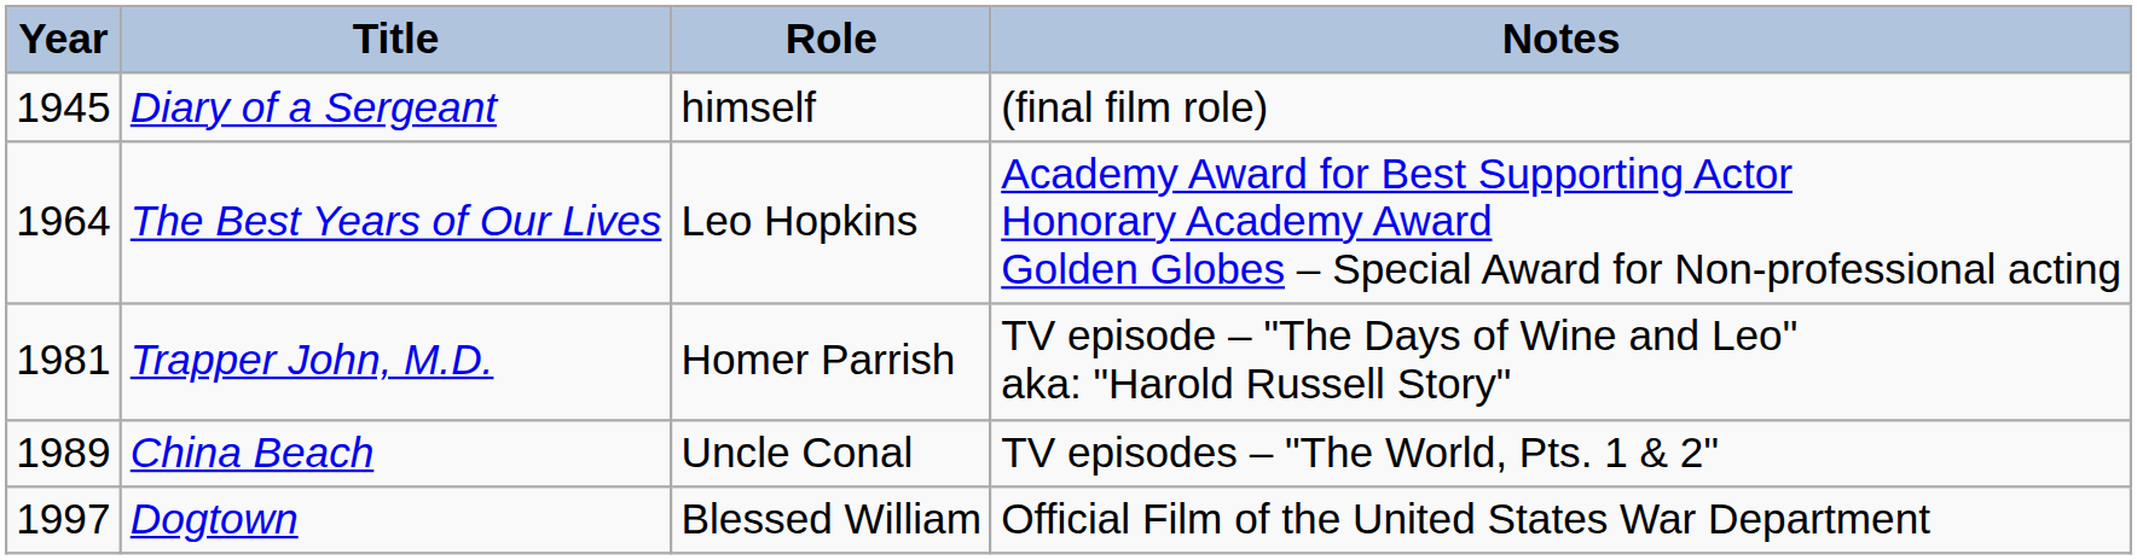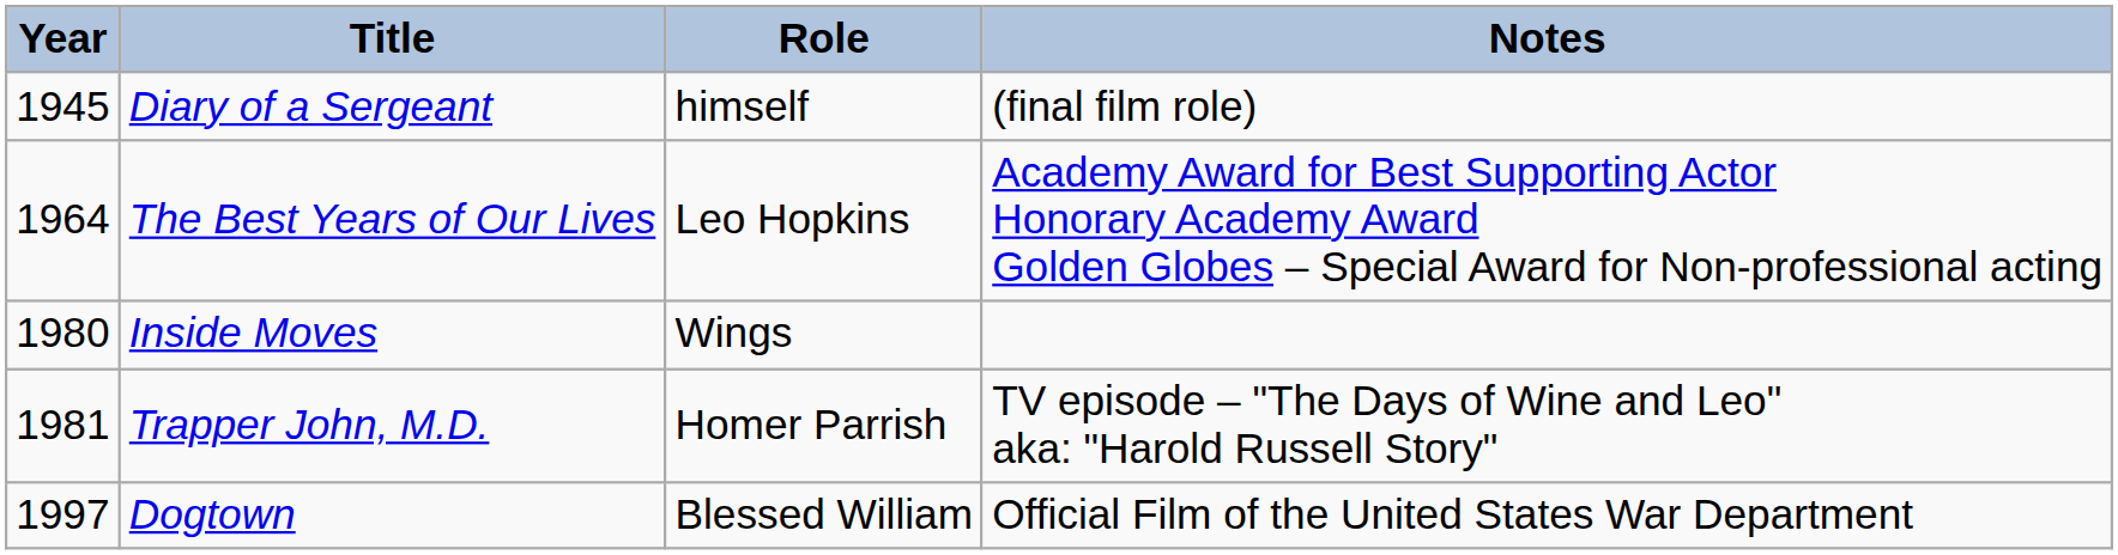+ row: 1980 | Inside Moves | Wings
- row: 1989 | China Beach | Uncle Conal | TV episodes – "The World, Pts. 1 & 2"
